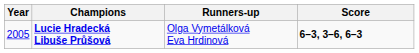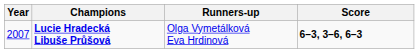Lucie Hradecká Libuše Průšová | Year: 2005 -> 2007
